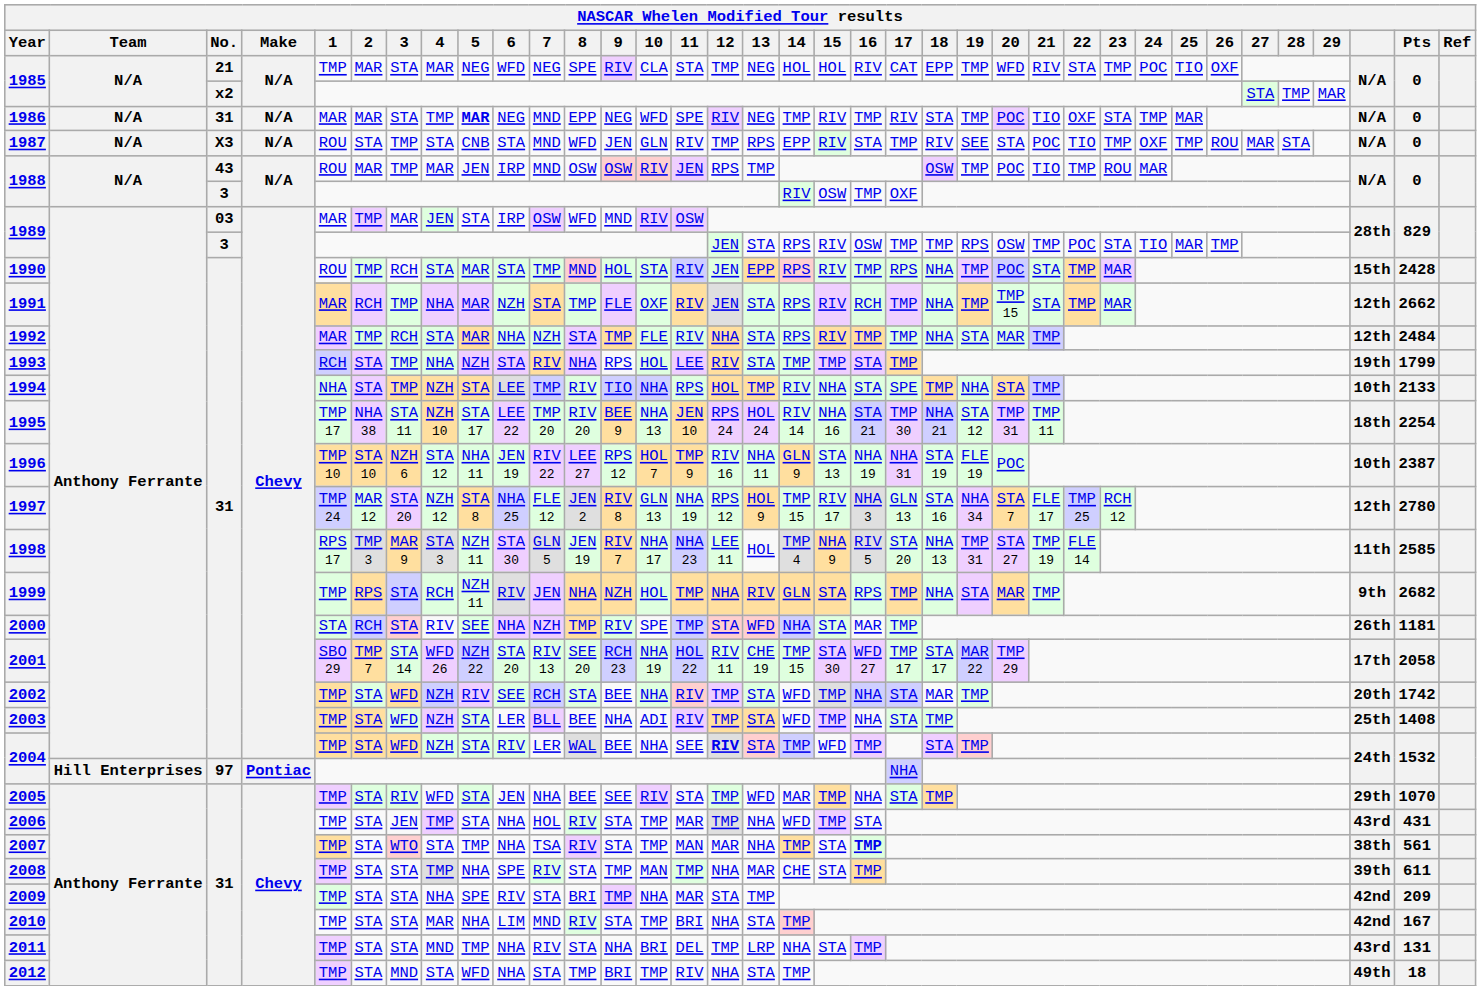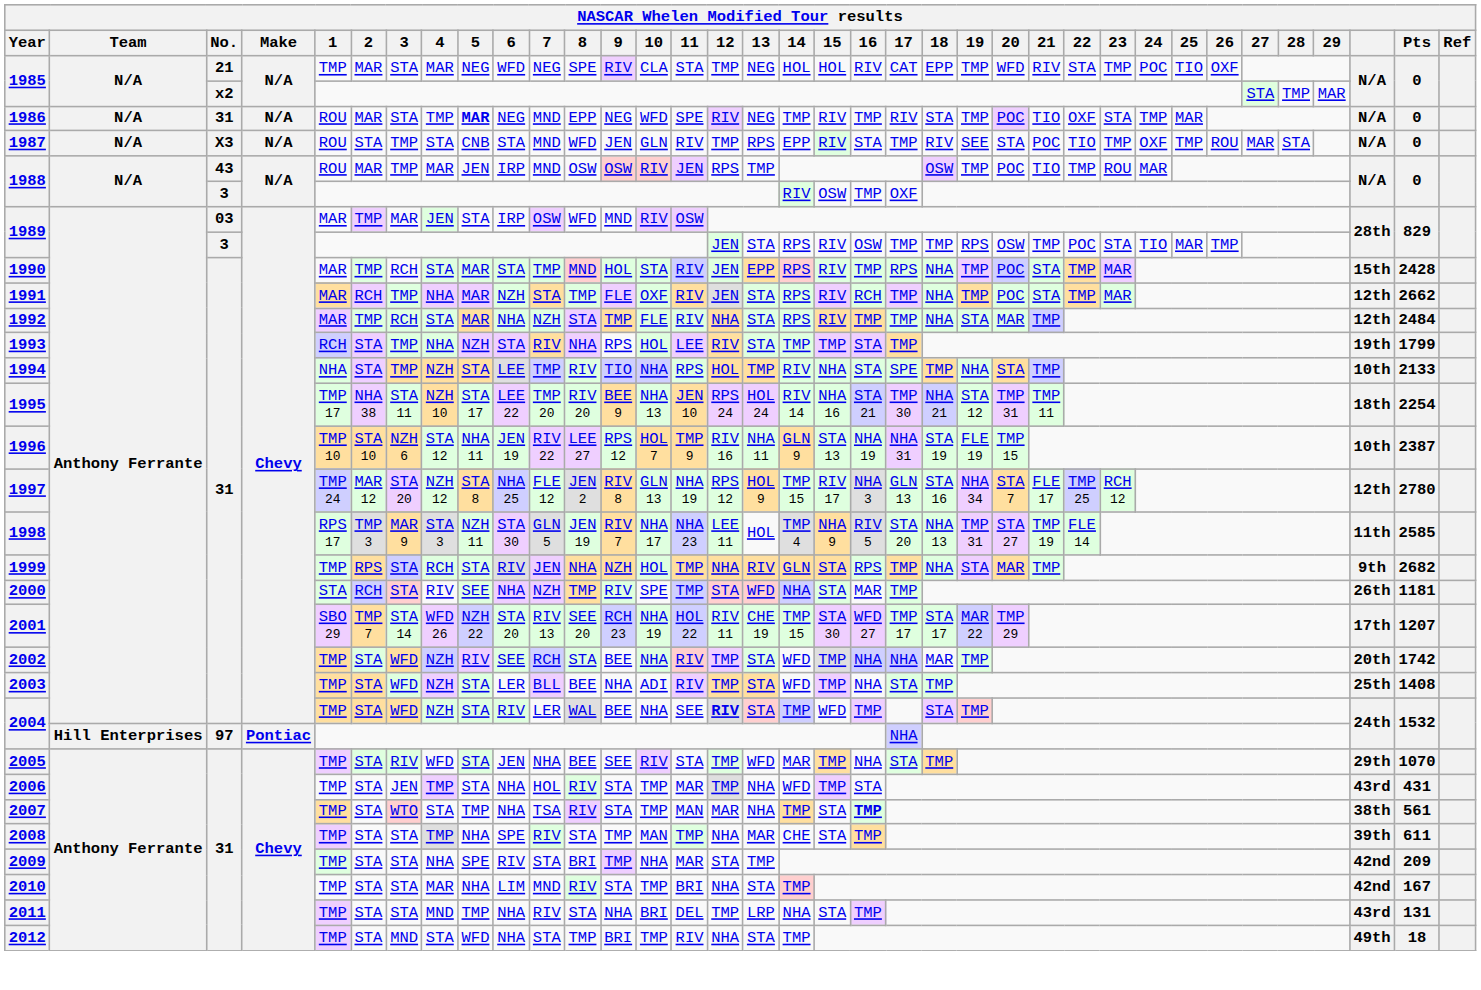1986 | 1: MAR -> ROU
1990 | 1: ROU -> MAR
1991 | 20: TMP 15 -> POC
1996 | 20: POC -> TMP 15
1999 | 5: NZH 11 -> STA
2001 | Pts: 2058 -> 1207
2002 | 17: STA -> NHA
